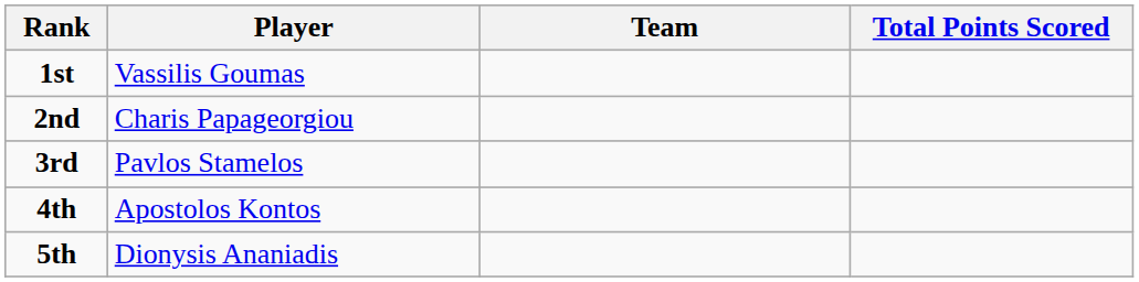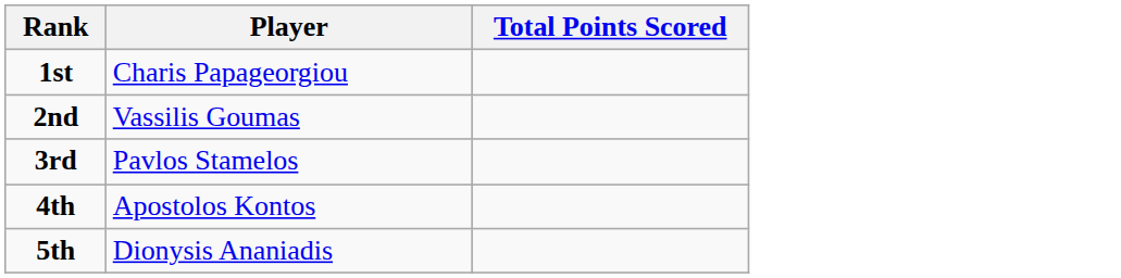- column: Team
1st | Player: Vassilis Goumas -> Charis Papageorgiou
2nd | Player: Charis Papageorgiou -> Vassilis Goumas
